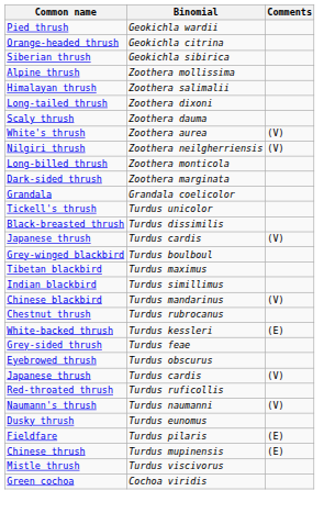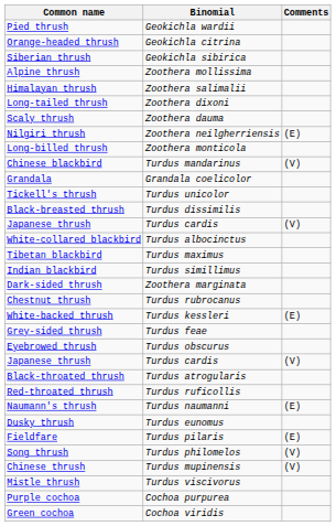- row: White's thrush | Zoothera aurea | (V)
Nilgiri thrush | Comments: (V) -> (E)
rows swapped: Dark-sided thrush <-> Chinese blackbird
+ row: White-collared blackbird | Turdus albocinctus
- row: Grey-winged blackbird | Turdus boulboul
+ row: Black-throated thrush | Turdus atrogularis
Naumann's thrush | Comments: (V) -> (E)
+ row: Song thrush | Turdus philomelos | (V)
Chinese thrush | Comments: (E) -> (V)
+ row: Purple cochoa | Cochoa purpurea
